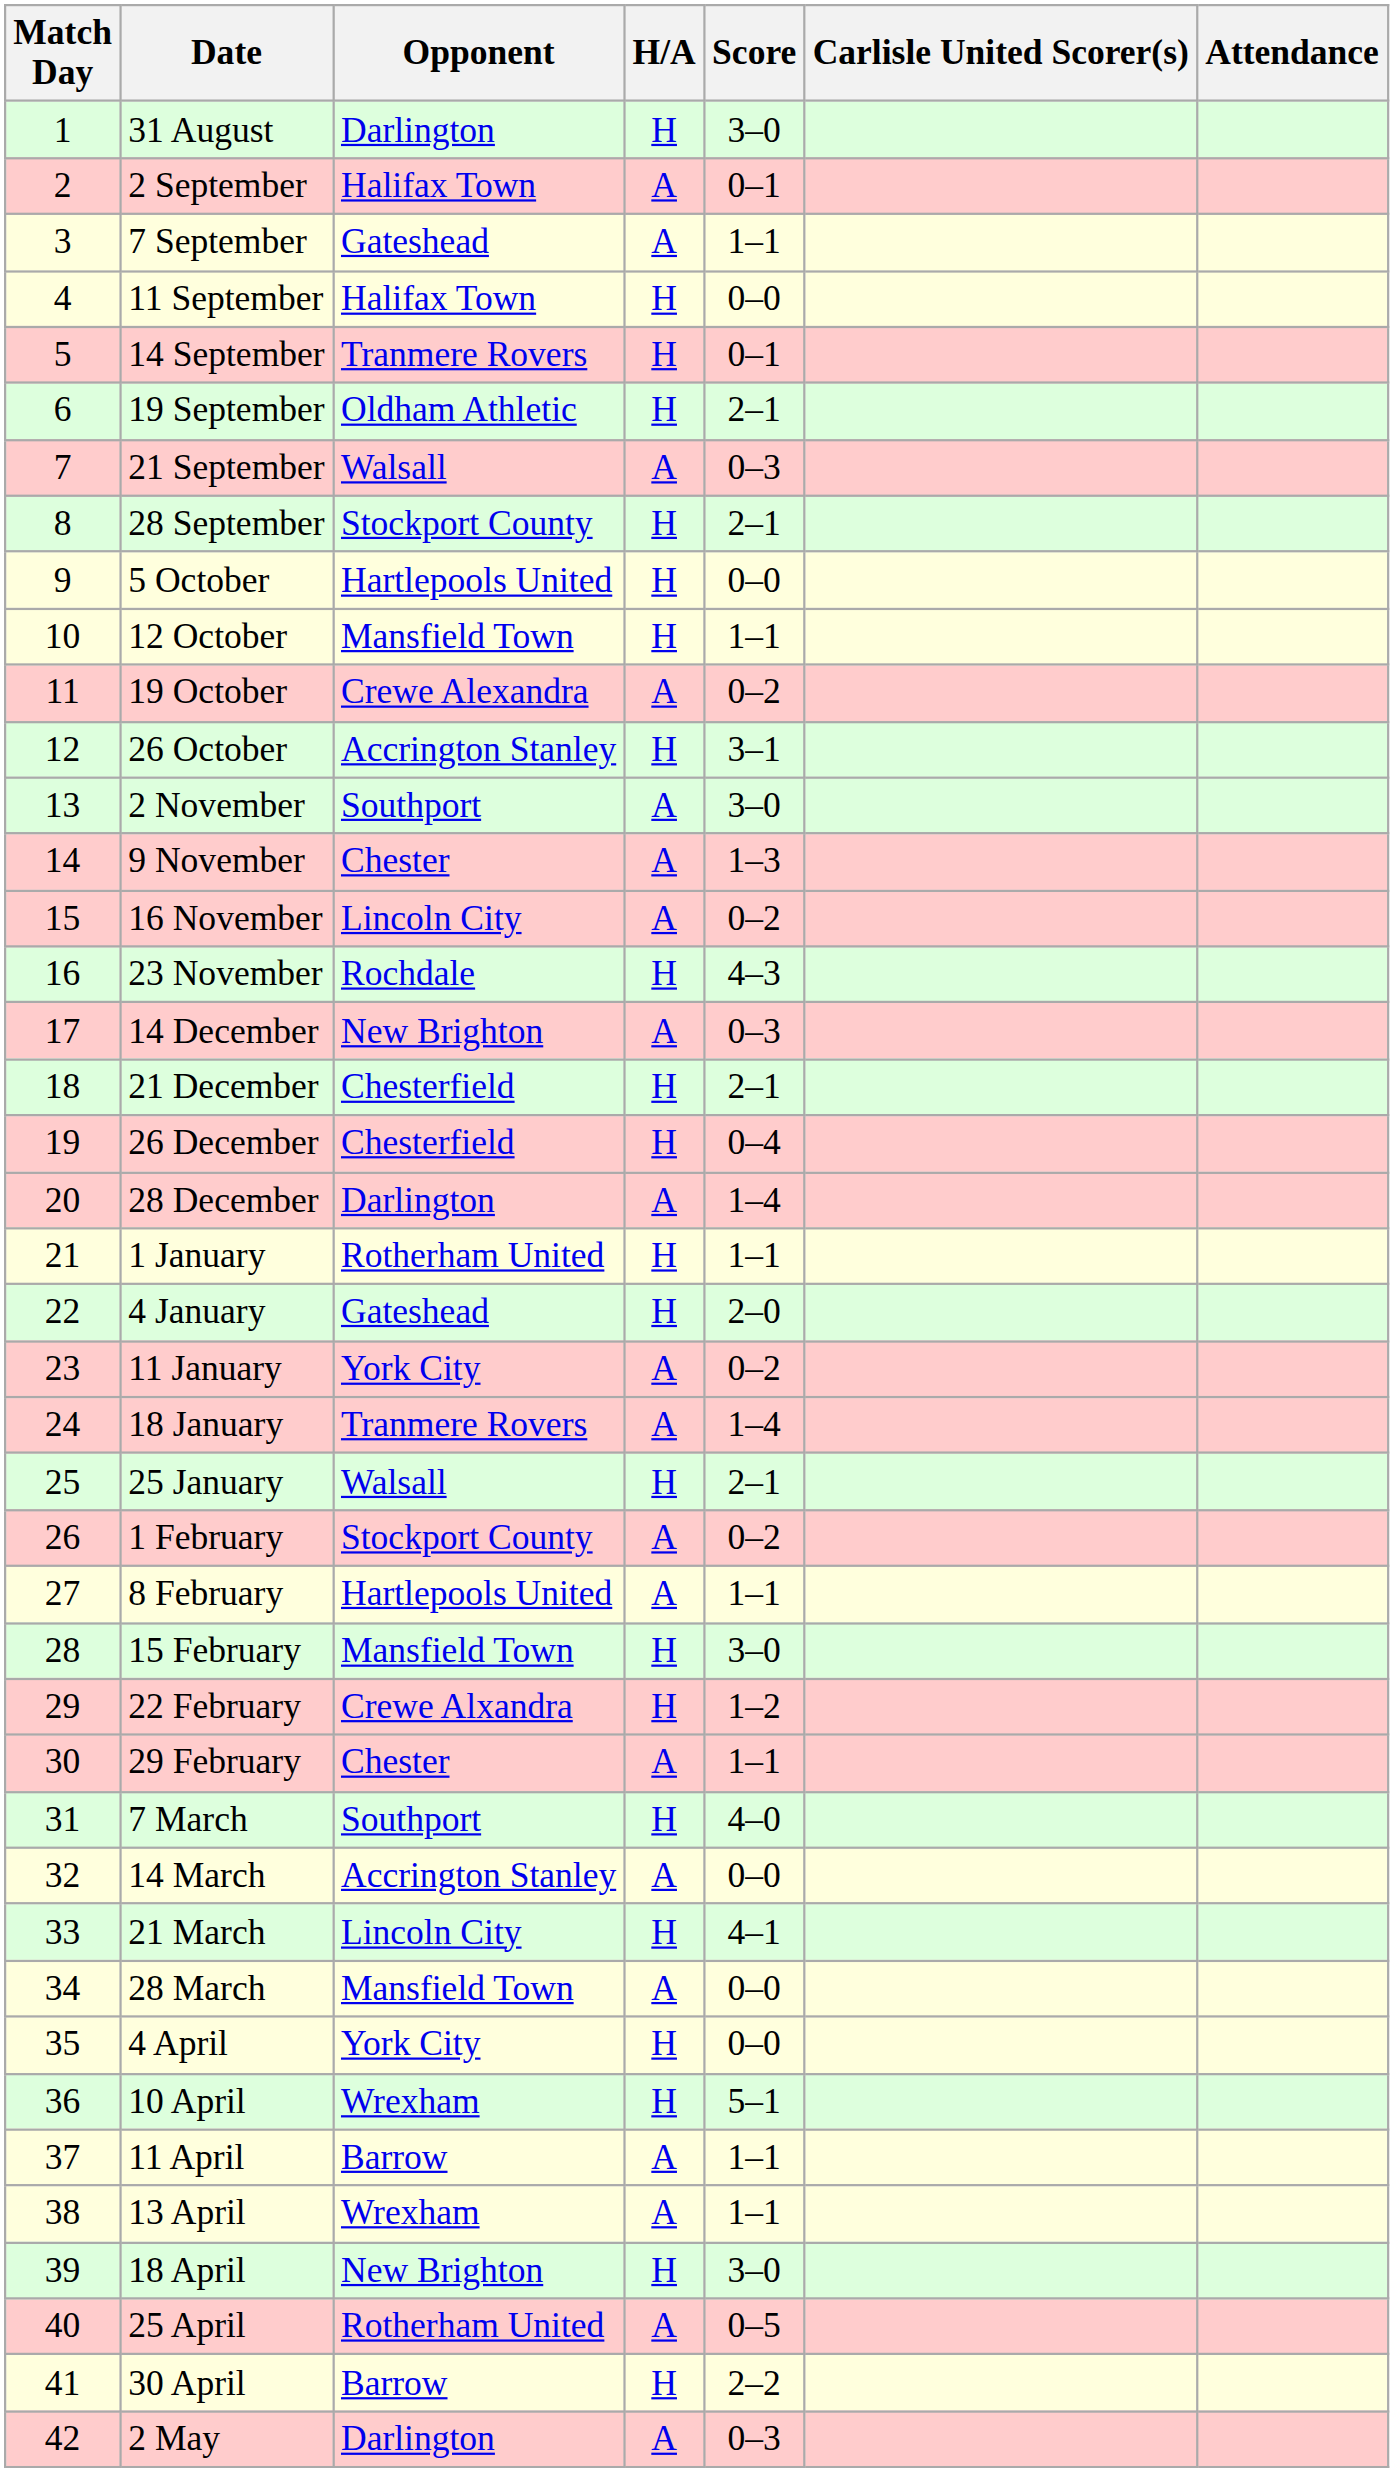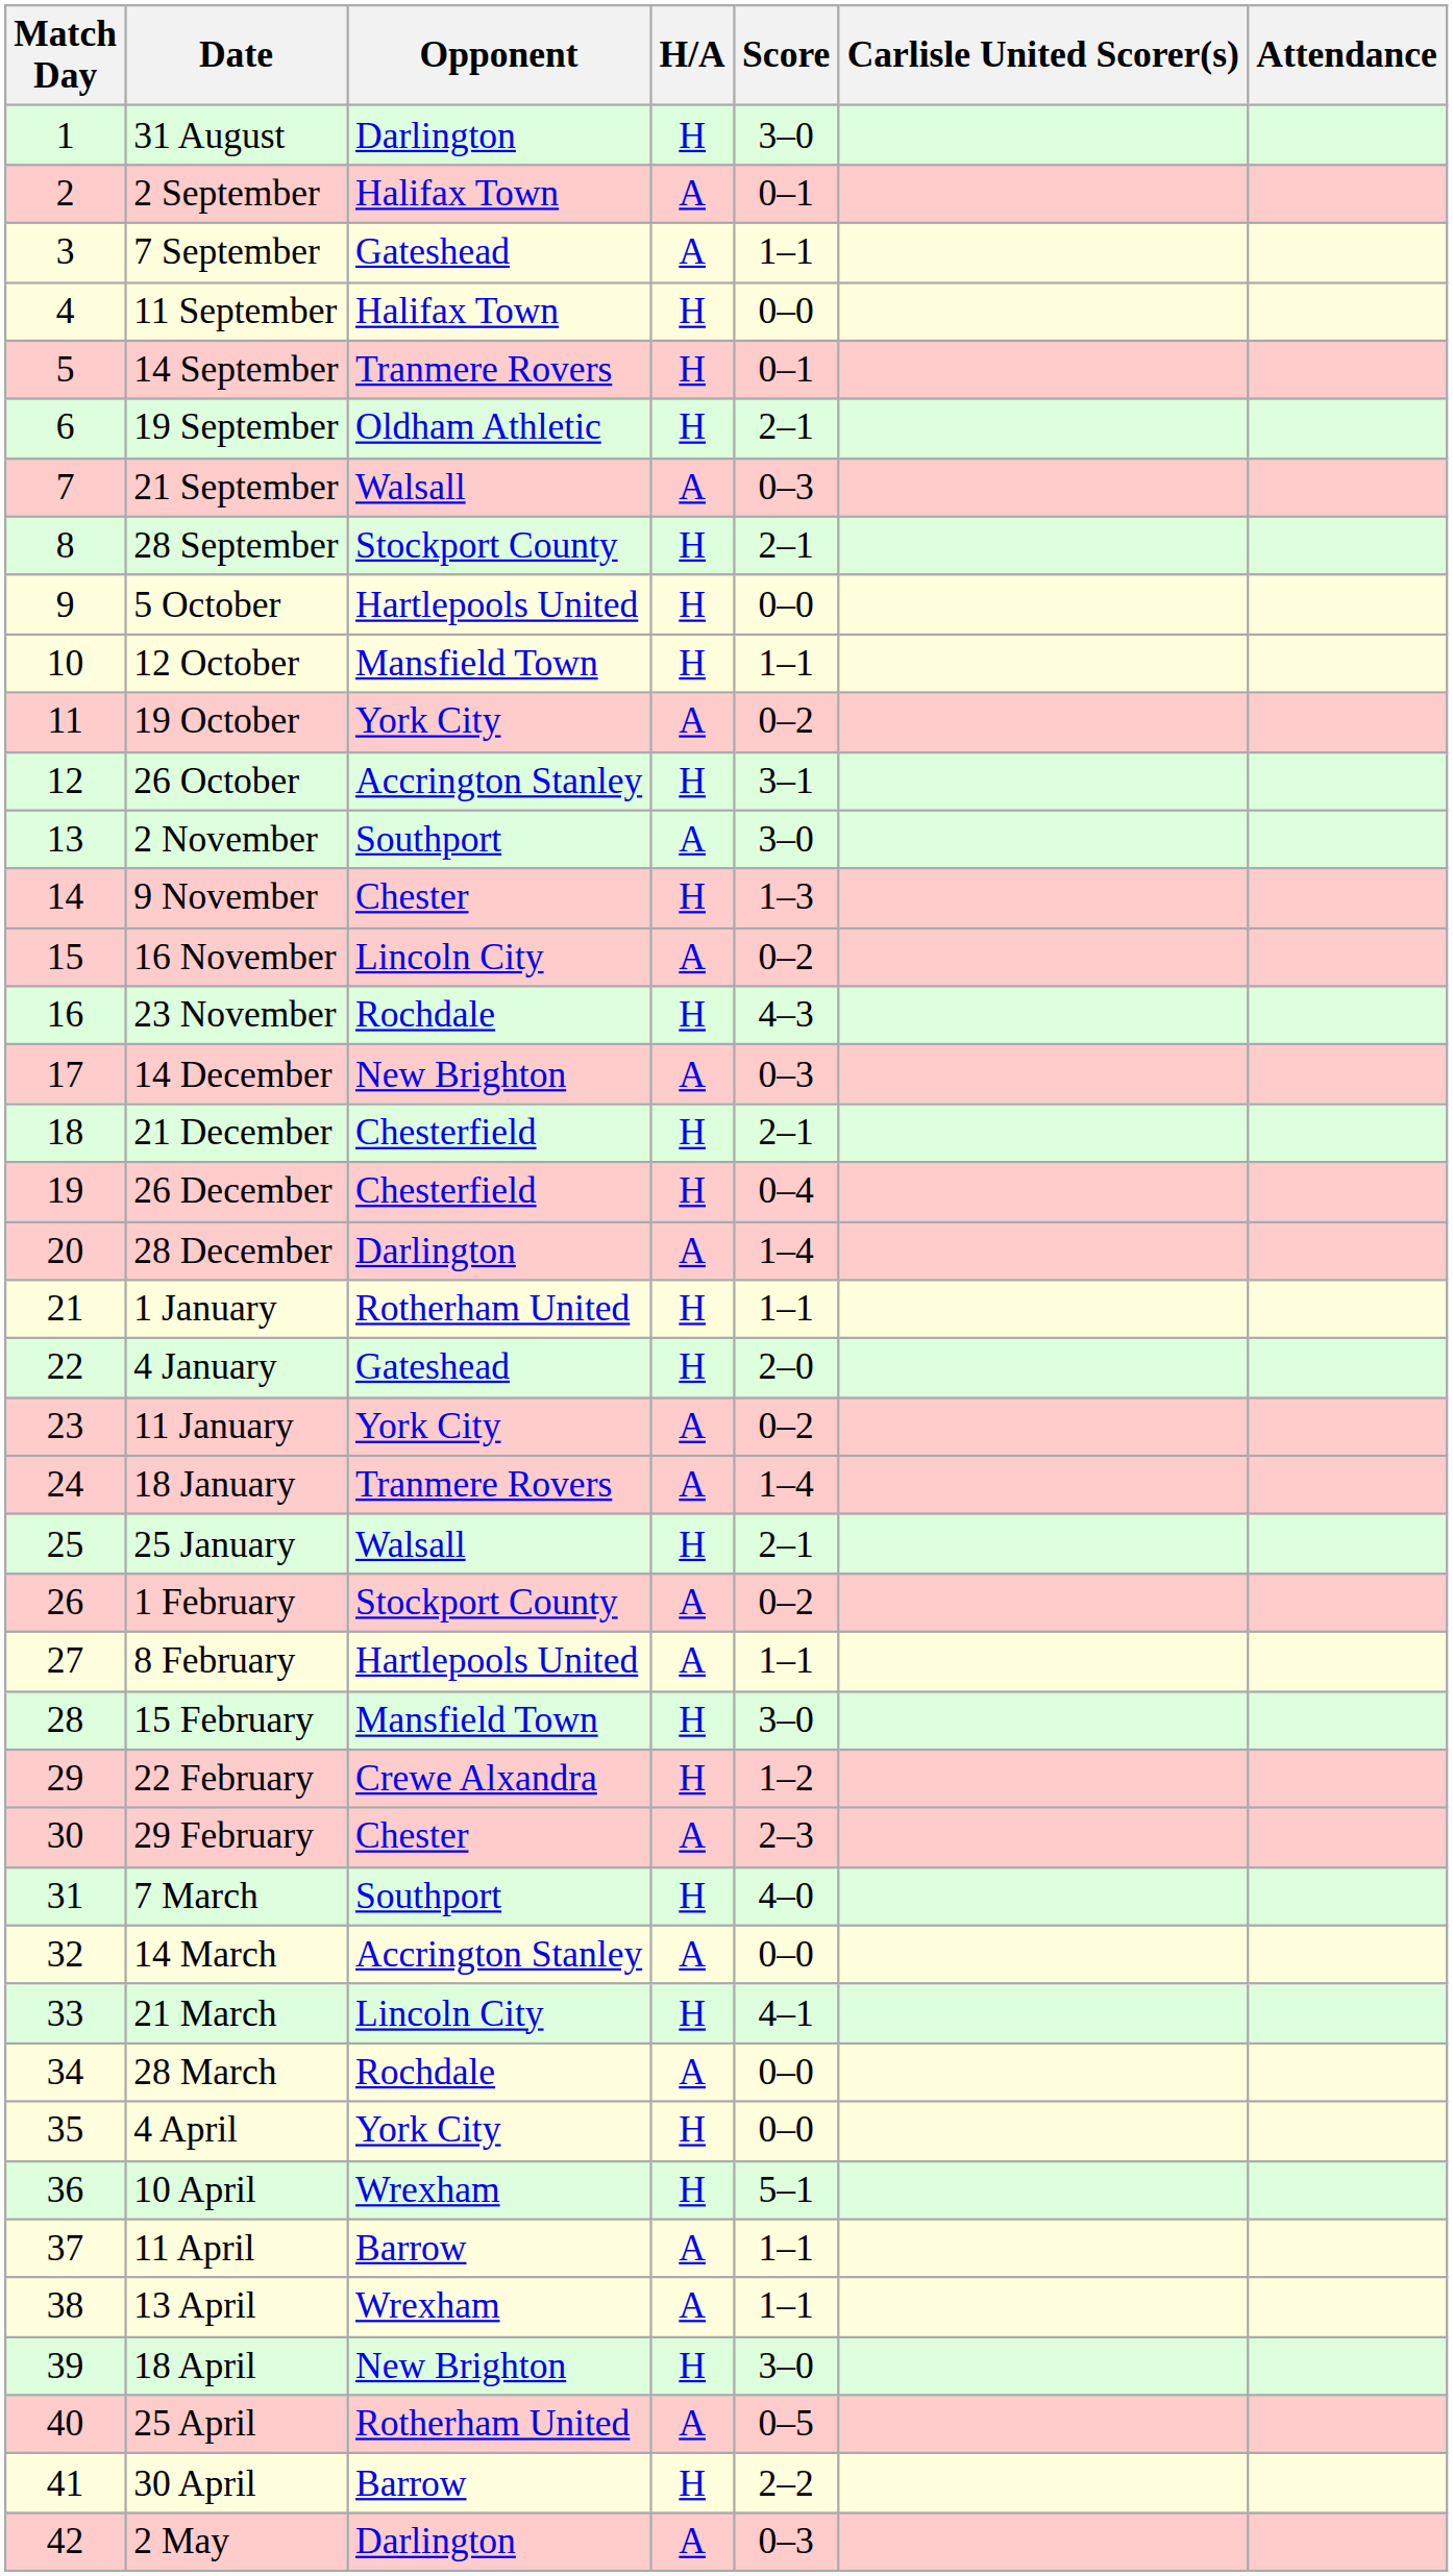19 October | Opponent: Crewe Alexandra -> York City
9 November | H/A: A -> H
29 February | Score: 1–1 -> 2–3
28 March | Opponent: Mansfield Town -> Rochdale
